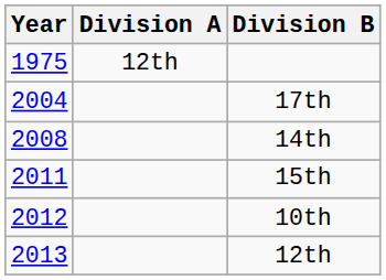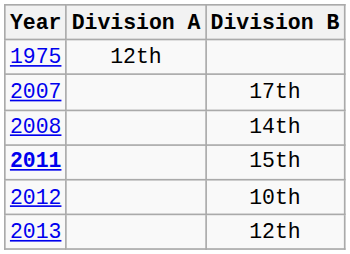17th | Year: 2004 -> 2007
15th | Year: normal -> bold
